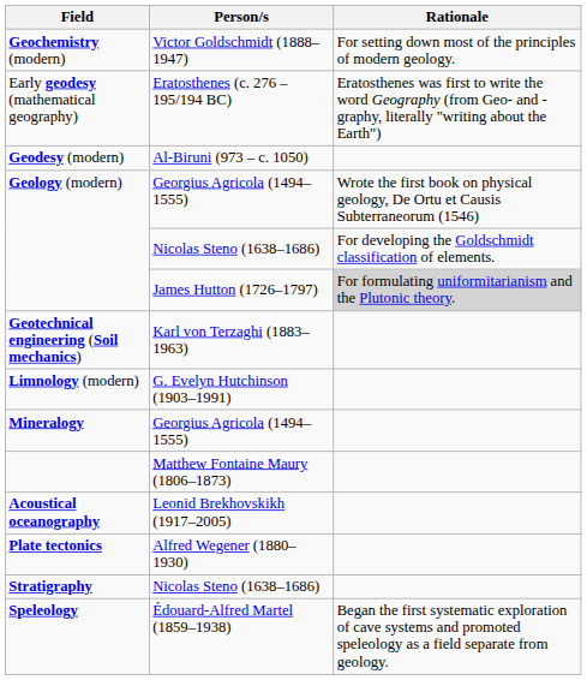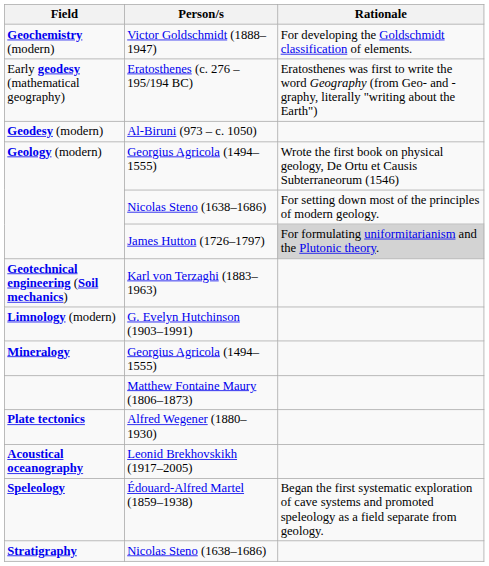Geochemistry (modern) | Rationale: For setting down most of the principles of modern geology. -> For developing the Goldschmidt classification of elements.
Geology (modern) / Nicolas Steno (1638–1686) | Rationale: For developing the Goldschmidt classification of elements. -> For setting down most of the principles of modern geology.
rows swapped: Plate tectonics <-> Acoustical oceanography
rows swapped: Stratigraphy <-> Speleology
